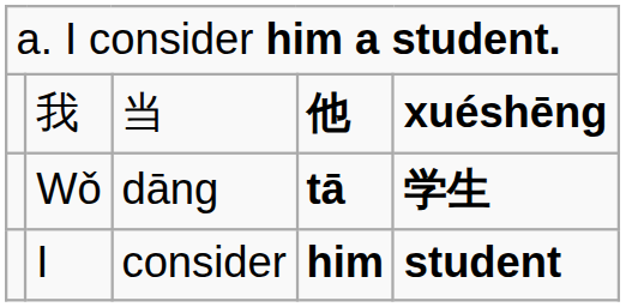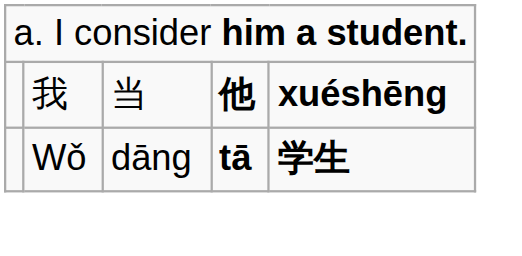- row: I | consider | him | student
